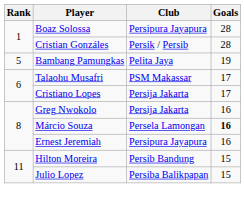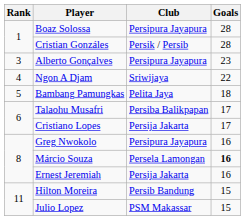+ row: 3 | Alberto Gonçalves | Persipura Jayapura | 23
+ row: 4 | Ngon A Djam | Sriwijaya | 22
Bambang Pamungkas | Goals: 19 -> 18
Talaohu Musafri | Club: PSM Makassar -> Persiba Balikpapan
Greg Nwokolo | Club: Persija Jakarta -> Persipura Jayapura
Ernest Jeremiah | Club: Persipura Jayapura -> Persija Jakarta
Julio Lopez | Club: Persiba Balikpapan -> PSM Makassar
